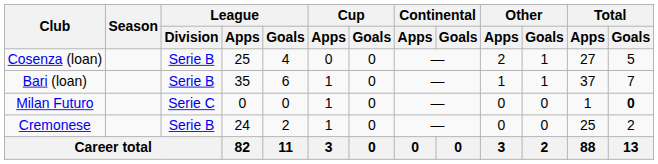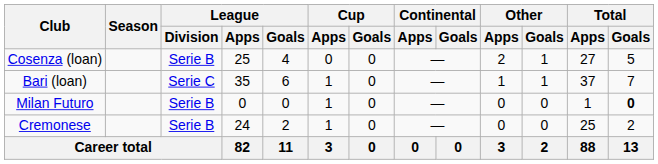Bari (loan) | League / Division: Serie B -> Serie C
Milan Futuro | League / Division: Serie C -> Serie B
